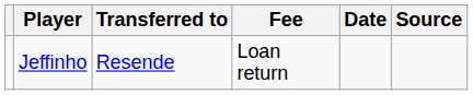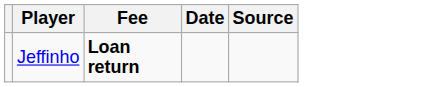- column: Transferred to | Resende
Jeffinho | Fee: normal -> bold
